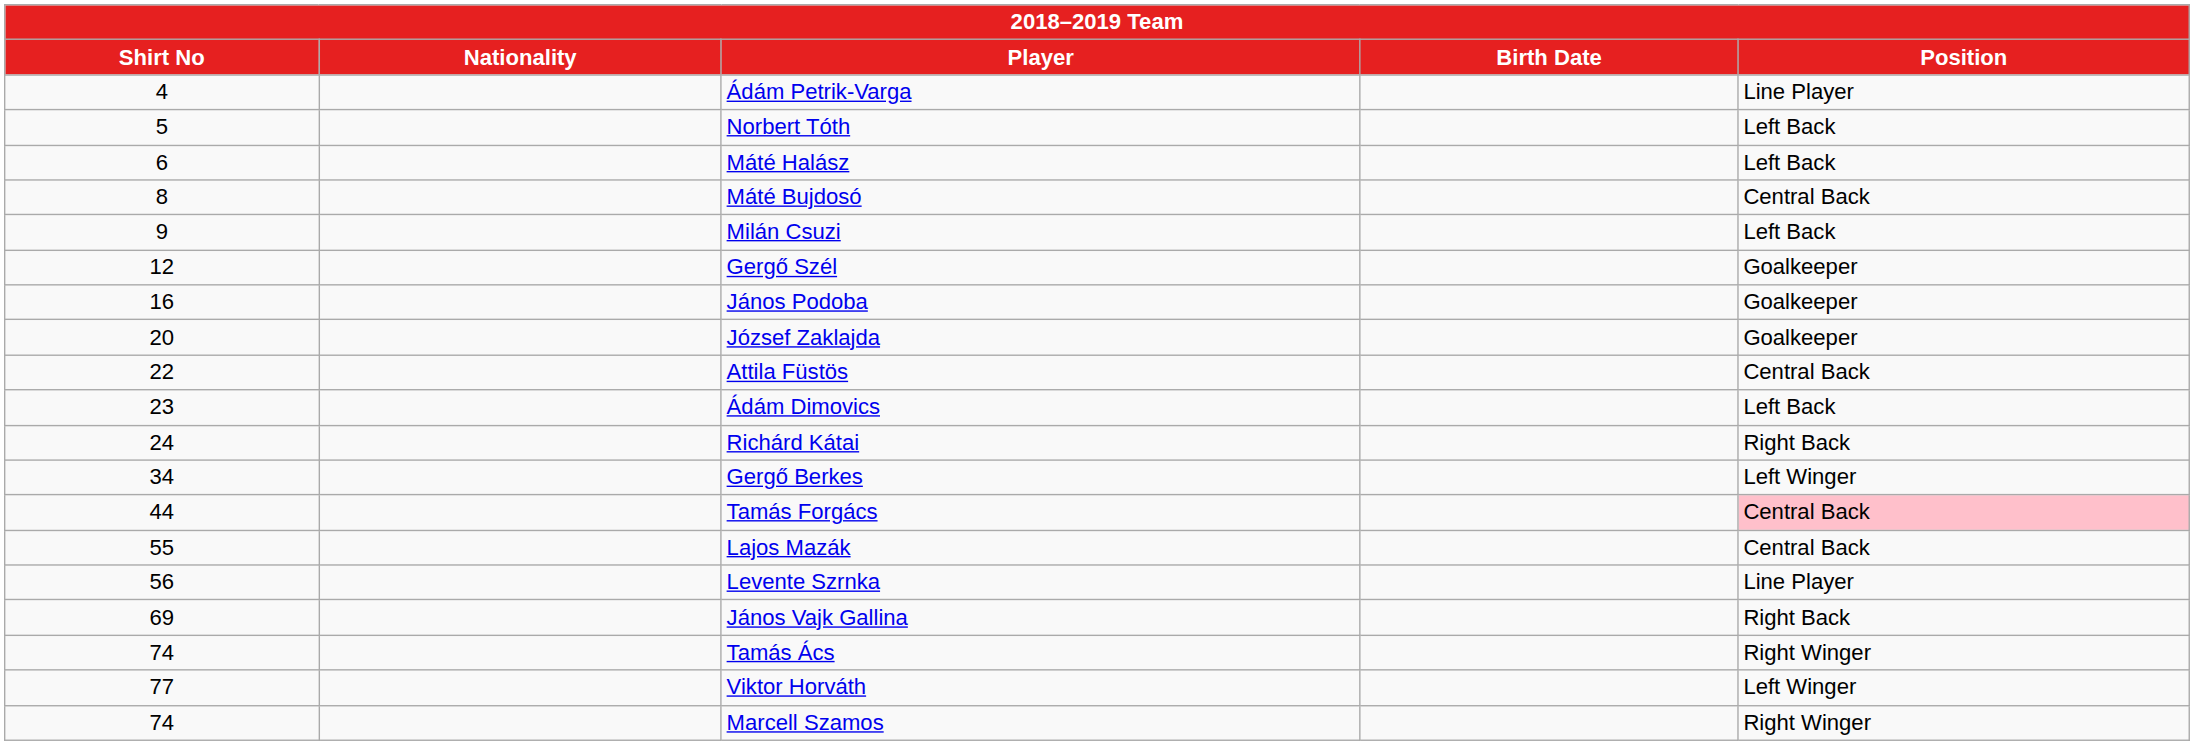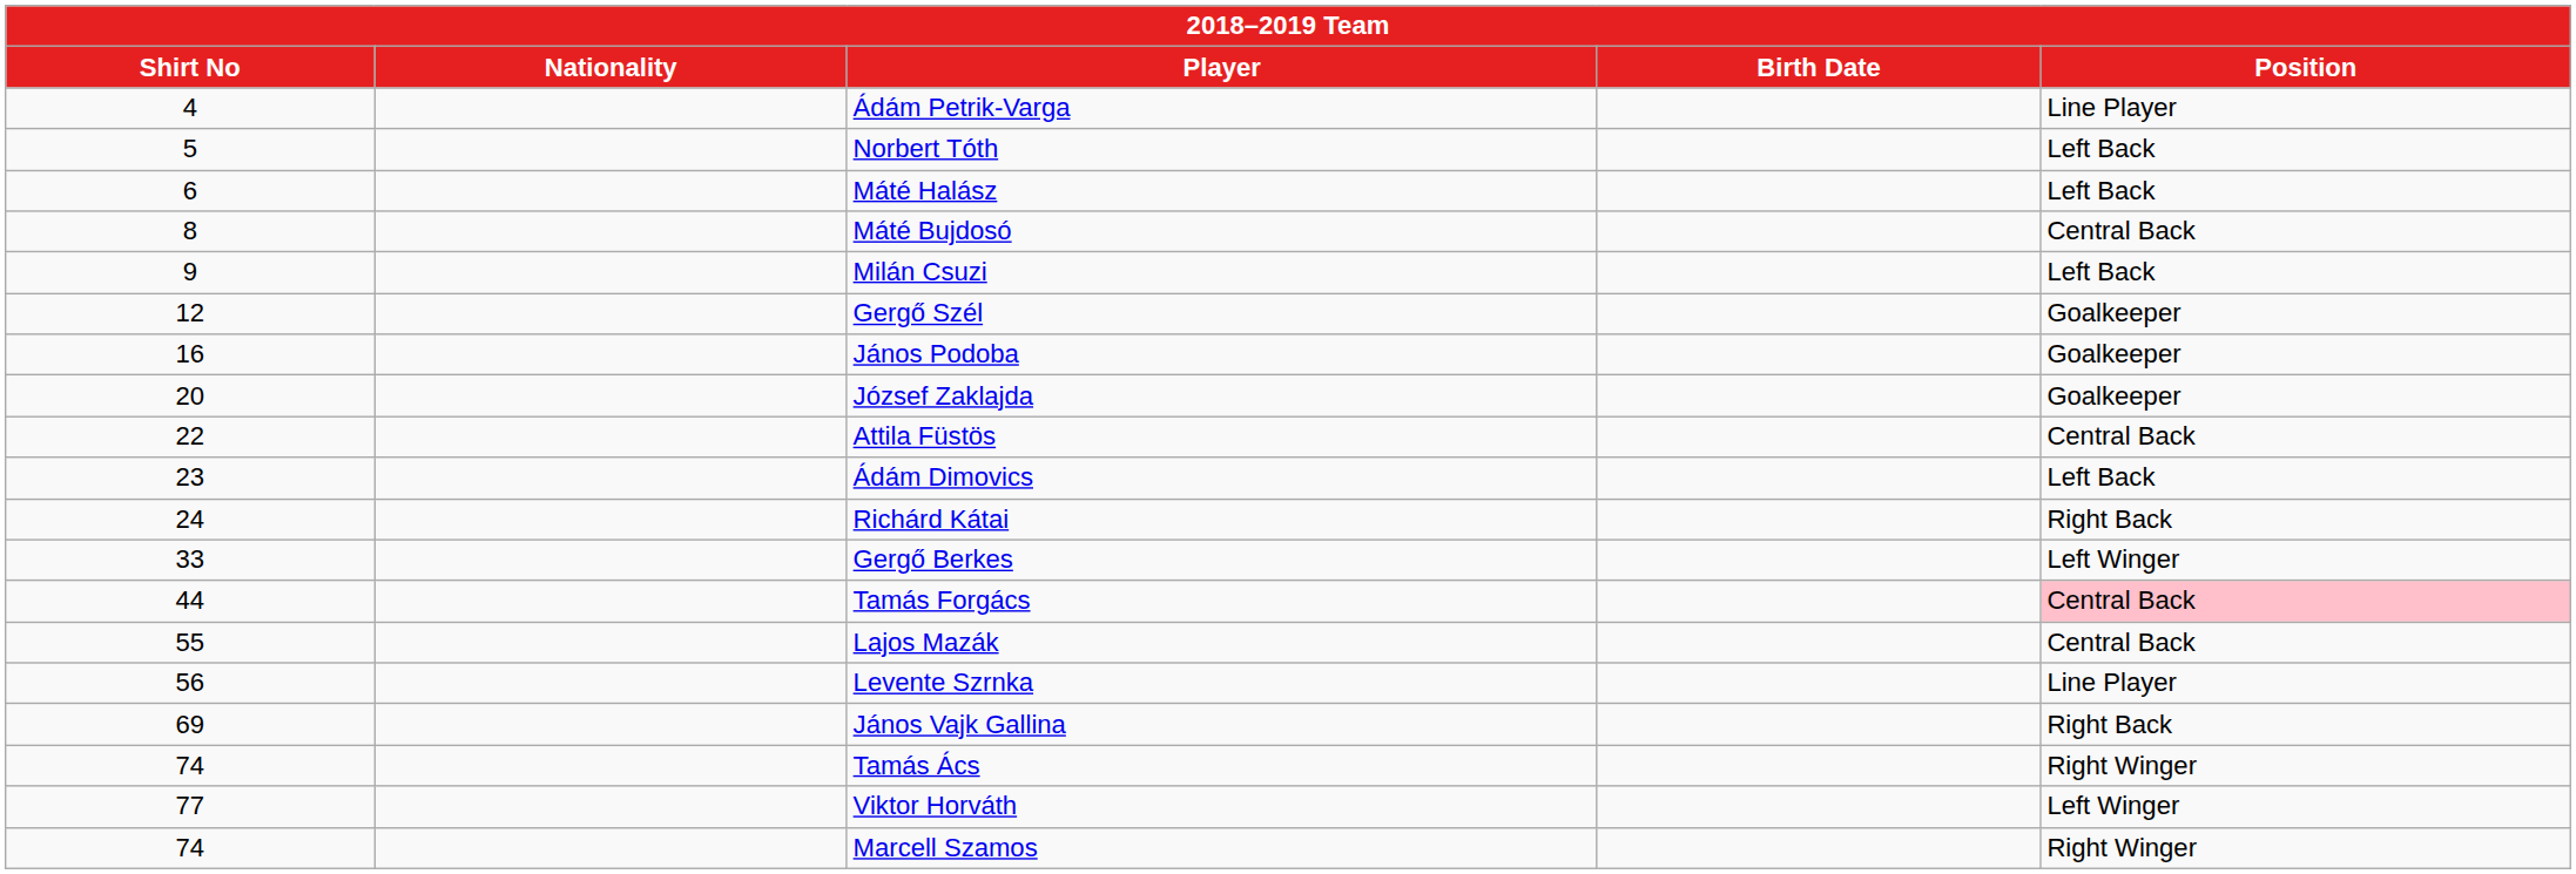Gergő Berkes | Shirt No: 34 -> 33
